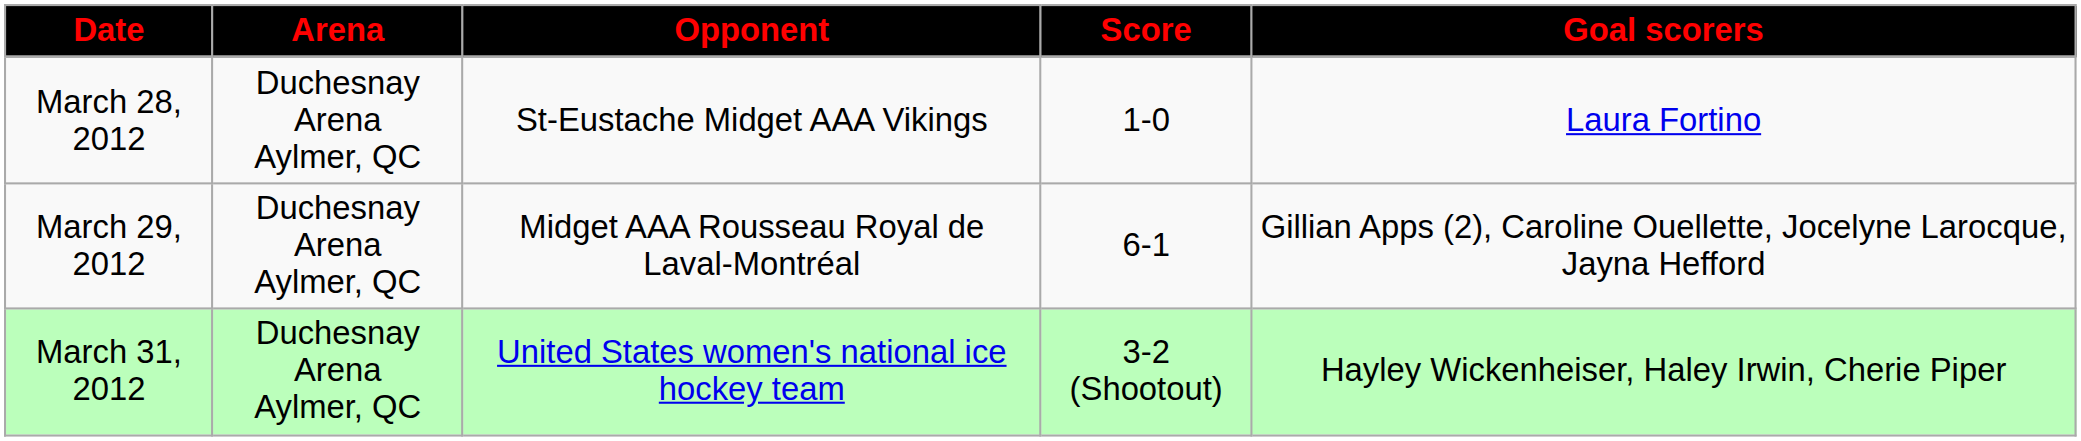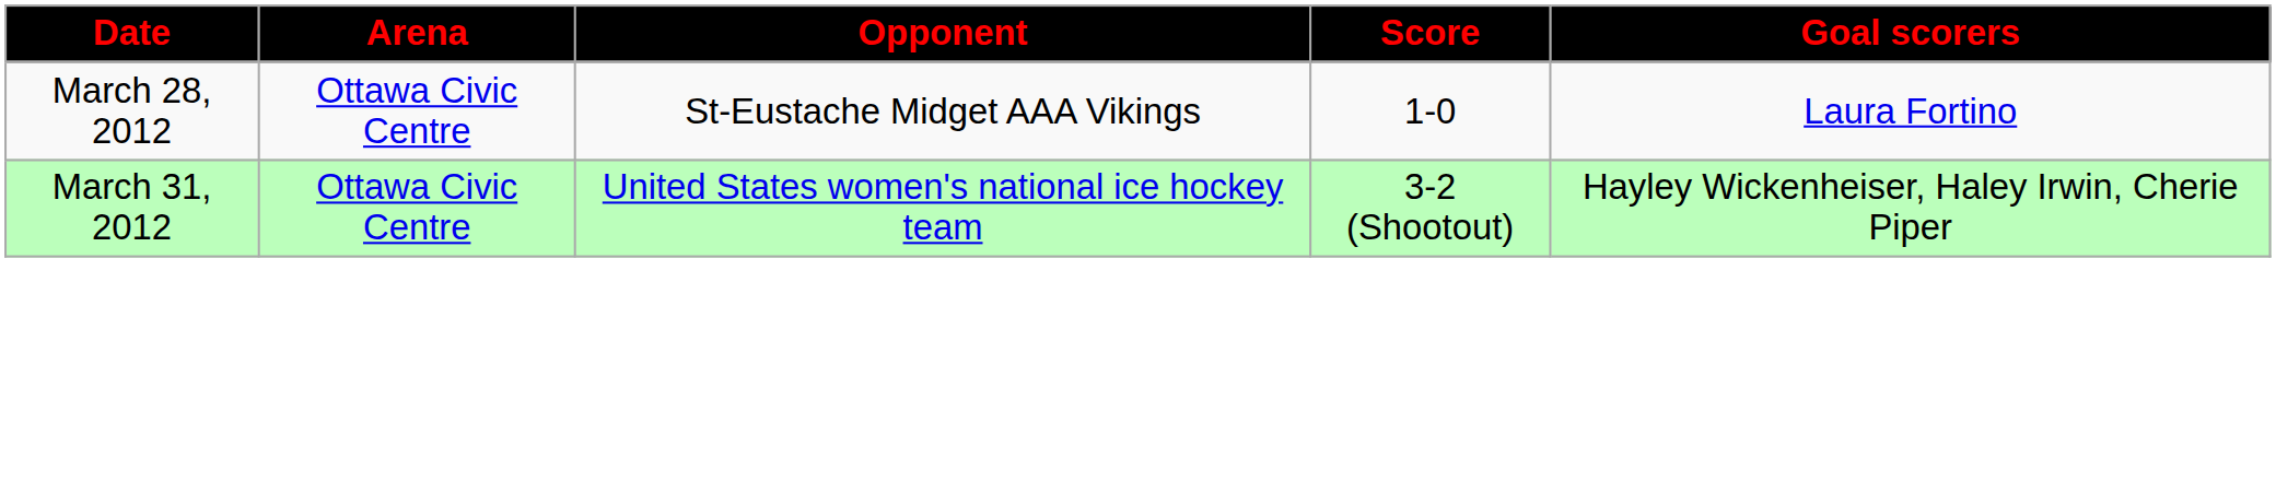March 28, 2012 | Arena: Duchesnay Arena Aylmer, QC -> Ottawa Civic Centre
- row: March 29, 2012 | Duchesnay Arena Aylmer, QC | Midget AAA Rousseau Royal de Laval-Montréal | 6-1 | Gillian Apps (2), Caroline Ouellette, Jocelyne Larocque, Jayna Hefford
March 31, 2012 | Arena: Duchesnay Arena Aylmer, QC -> Ottawa Civic Centre
